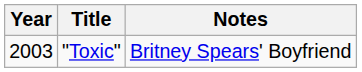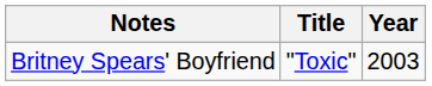columns swapped: Year <-> Notes
